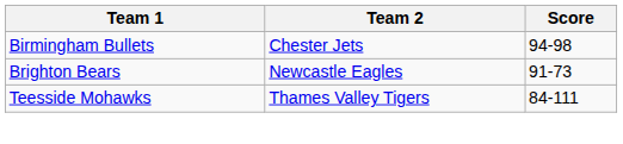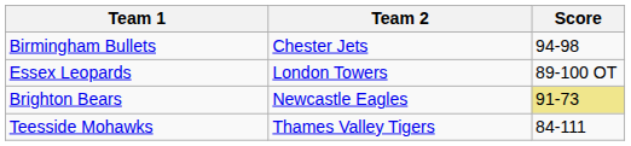+ row: Essex Leopards | London Towers | 89-100 OT
Brighton Bears | Score: no background -> khaki background
